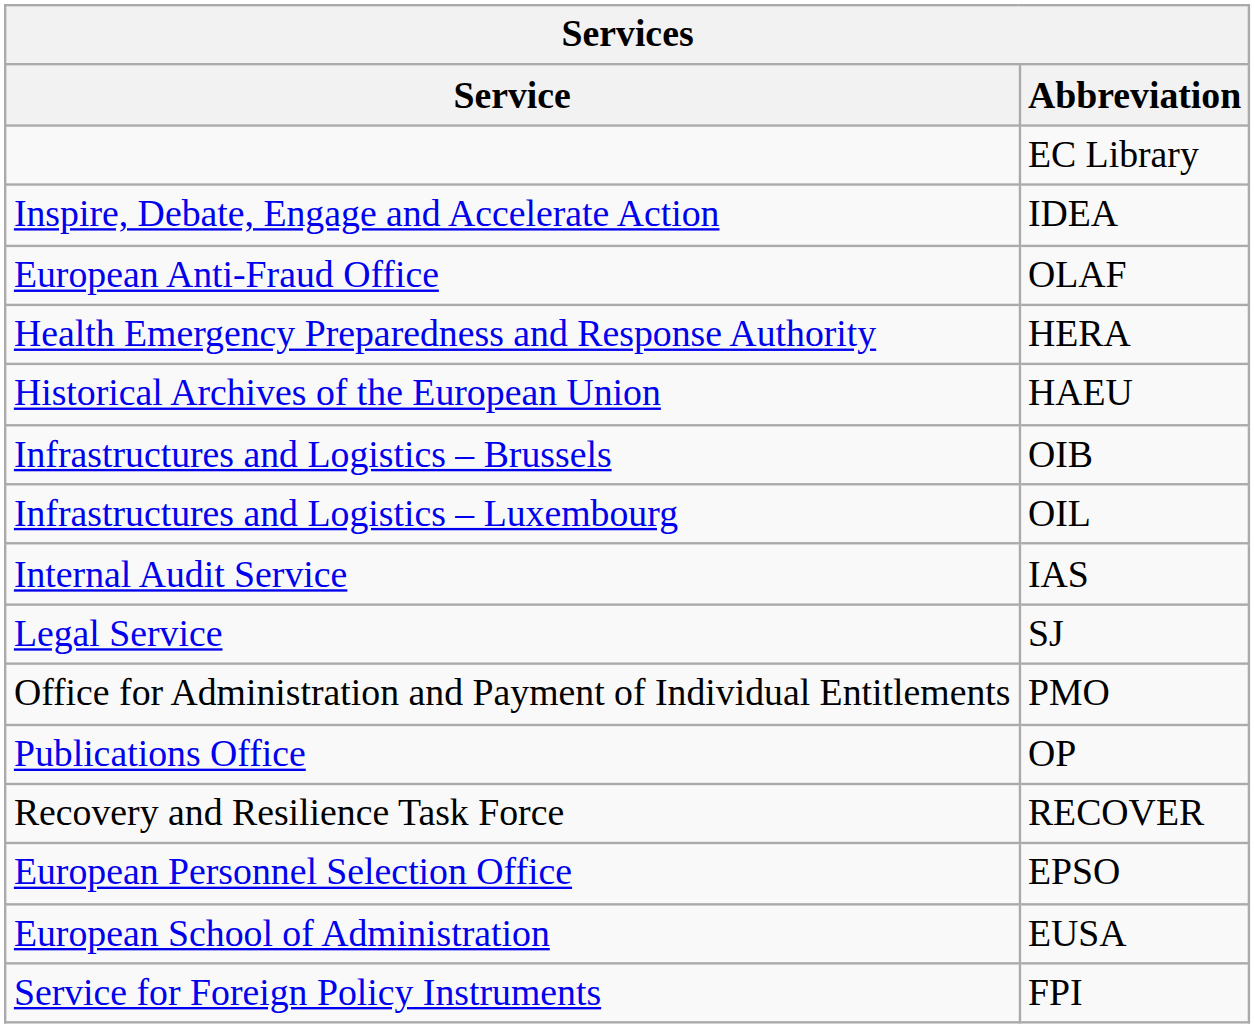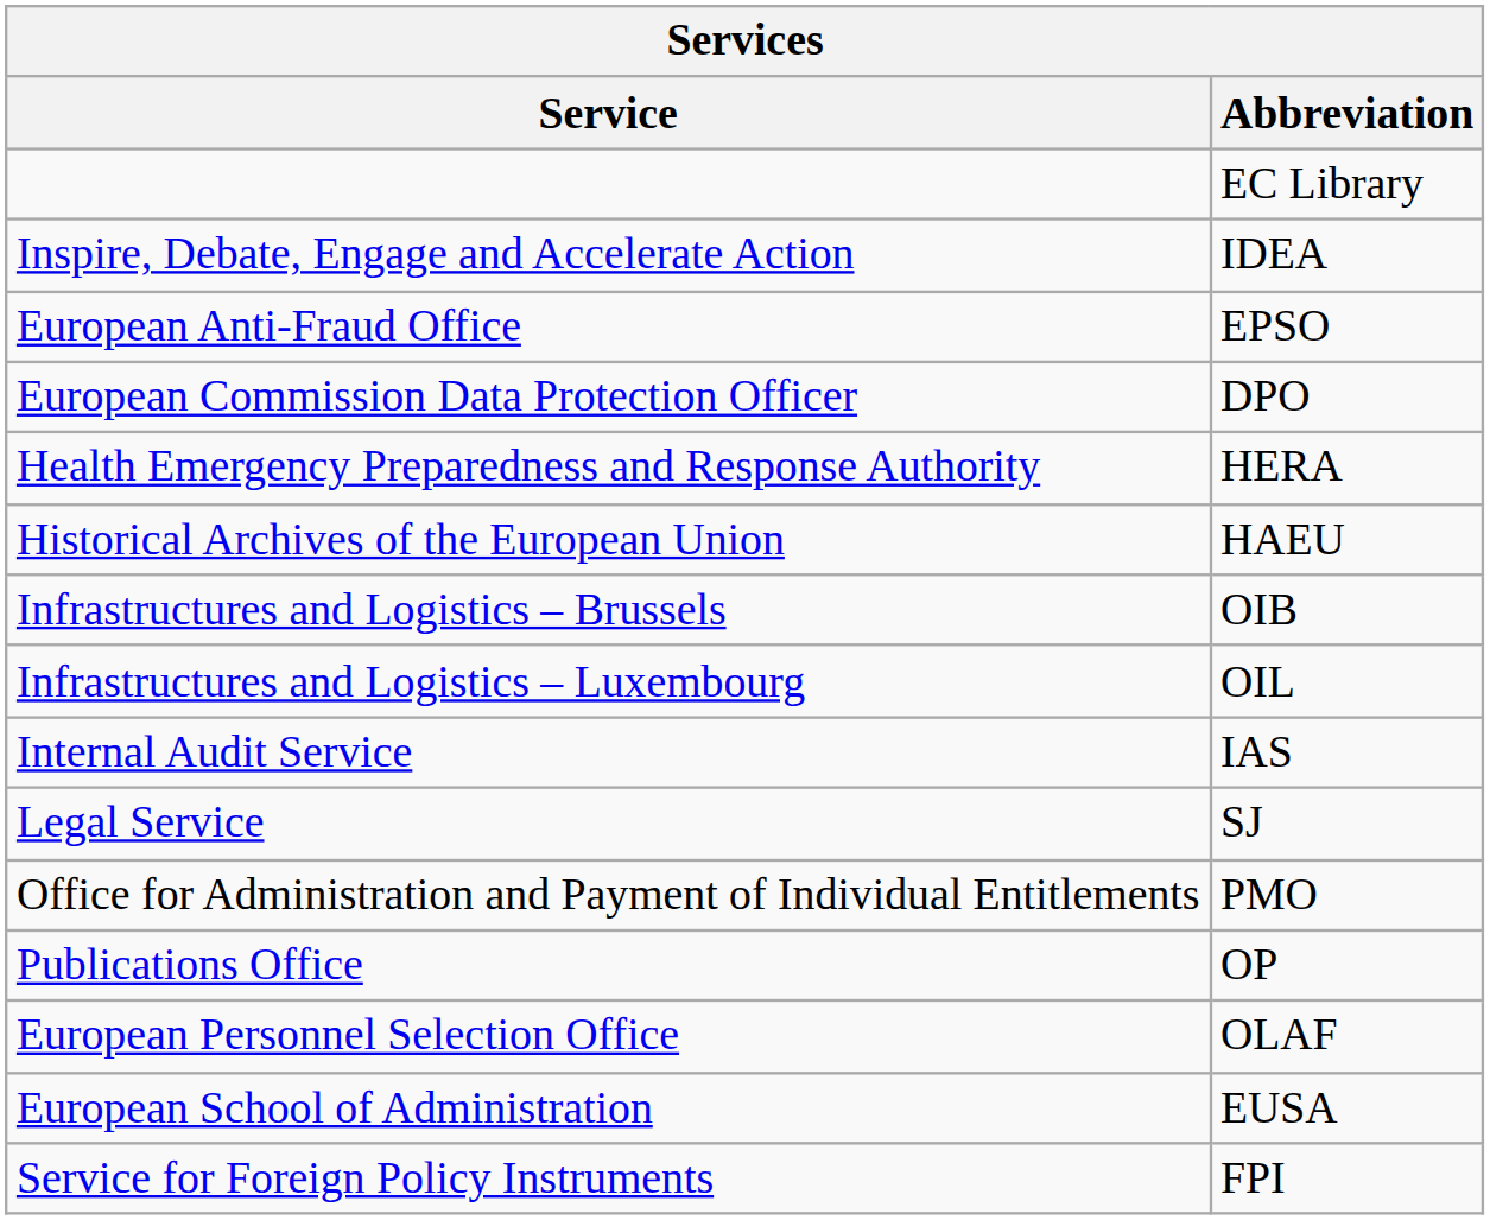European Anti-Fraud Office | Abbreviation: OLAF -> EPSO
+ row: European Commission Data Protection Officer | DPO
- row: Recovery and Resilience Task Force | RECOVER
European Personnel Selection Office | Abbreviation: EPSO -> OLAF
